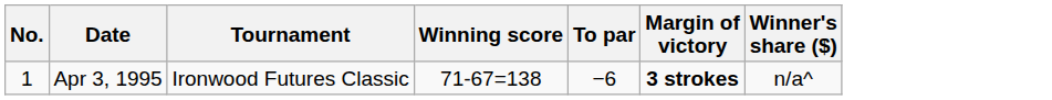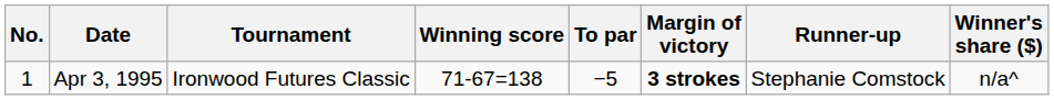+ column: Runner-up | Stephanie Comstock
Apr 3, 1995 | To par: −6 -> −5
